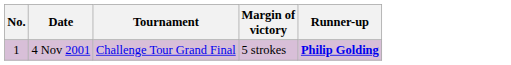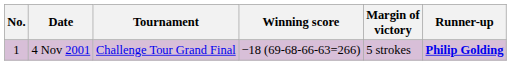+ column: Winning score | −18 (69-68-66-63=266)
